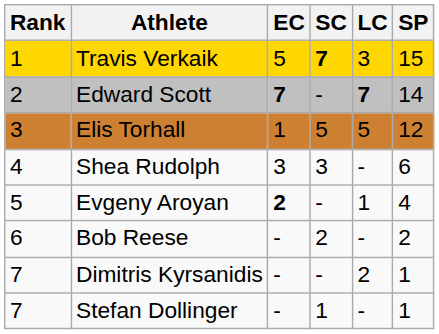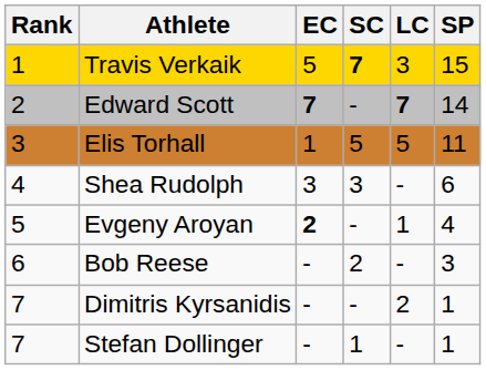Elis Torhall | SP: 12 -> 11
Bob Reese | SP: 2 -> 3
